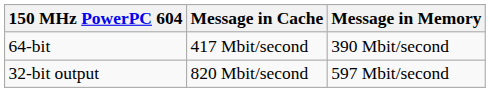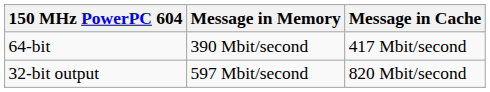columns swapped: Message in Memory <-> Message in Cache
